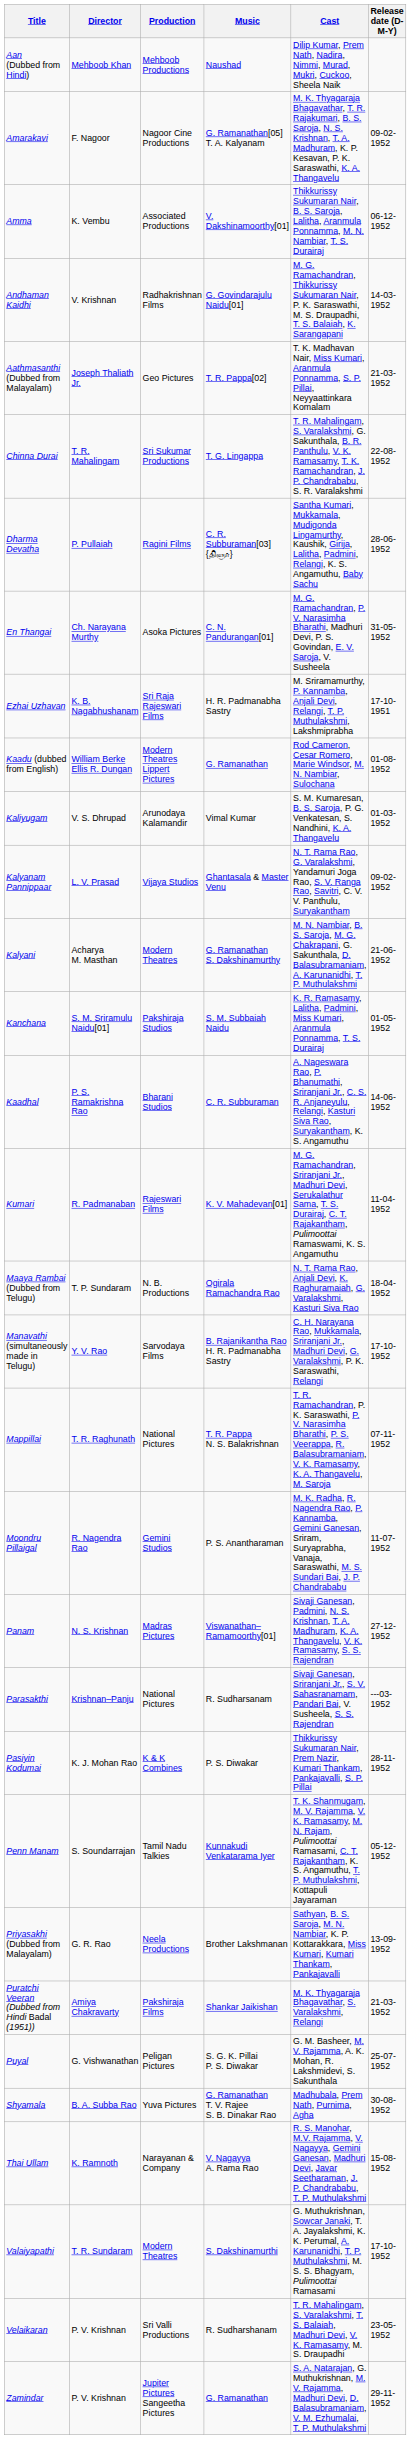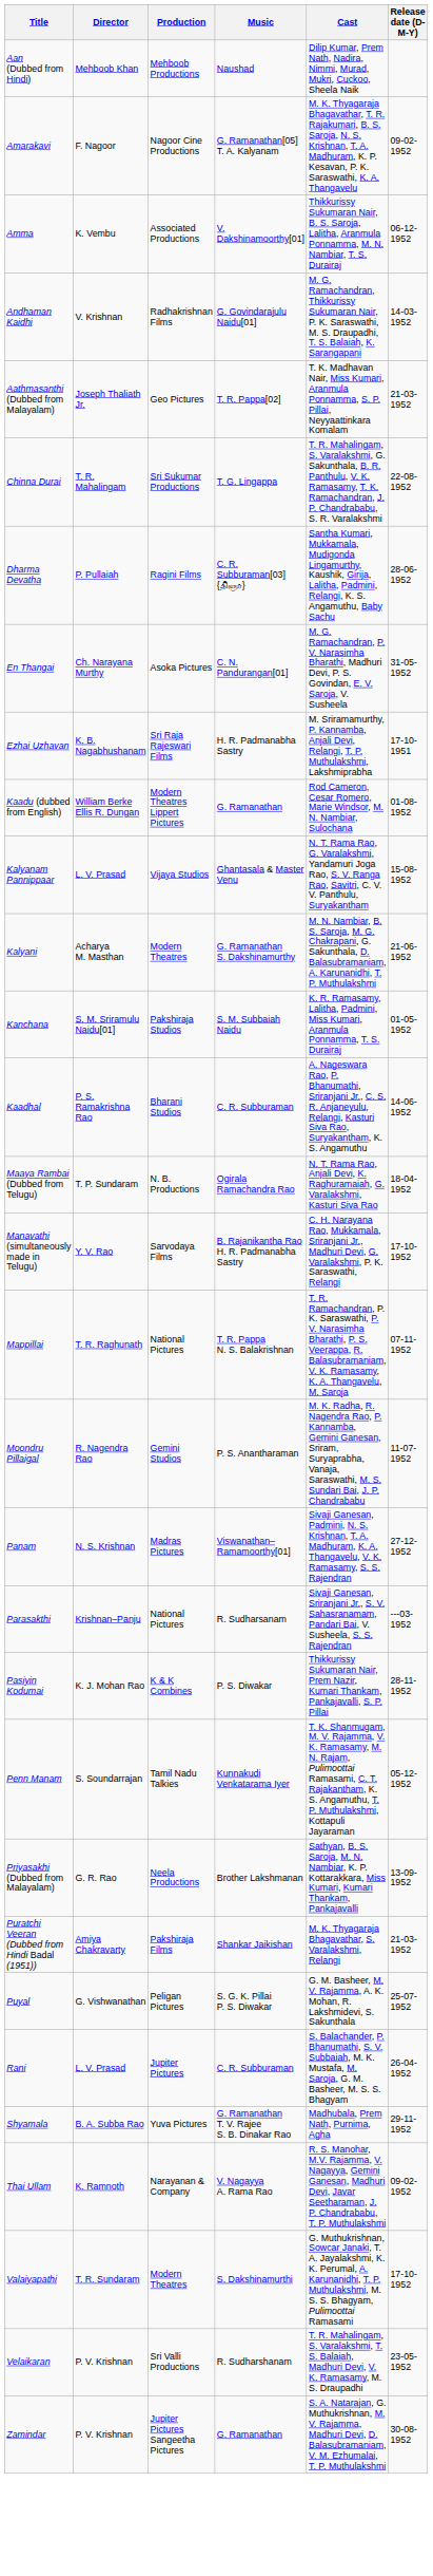- row: Kaliyugam | V. S. Dhrupad | Arunodaya Kalamandir | Vimal Kumar | S. M. Kumaresan, B. S. Saroja, P. G. Venkatesan, S. Nandhini, K. A. Thangavelu | 01-03-1952
Kalyanam Pannippaar | Release date (D-M-Y): 09-02-1952 -> 15-08-1952
- row: Kumari | R. Padmanaban | Rajeswari Films | K. V. Mahadevan[01] | M. G. Ramachandran, Sriranjani Jr., Madhuri Devi, Serukalathur Sama, T. S. Durairaj, C. T. Rajakantham, Pulimoottai Ramaswami, K. S. Angamuthu | 11-04-1952
+ row: Rani | L. V. Prasad | Jupiter Pictures | C. R. Subburaman | S. Balachander, P. Bhanumathi, S. V. Subbaiah, M. K. Mustafa, M. Saroja, G. M. Basheer, M. S. S. Bhagyam | 26-04-1952
Shyamala | Release date (D-M-Y): 30-08-1952 -> 29-11-1952
Thai Ullam | Release date (D-M-Y): 15-08-1952 -> 09-02-1952
Zamindar | Release date (D-M-Y): 29-11-1952 -> 30-08-1952
